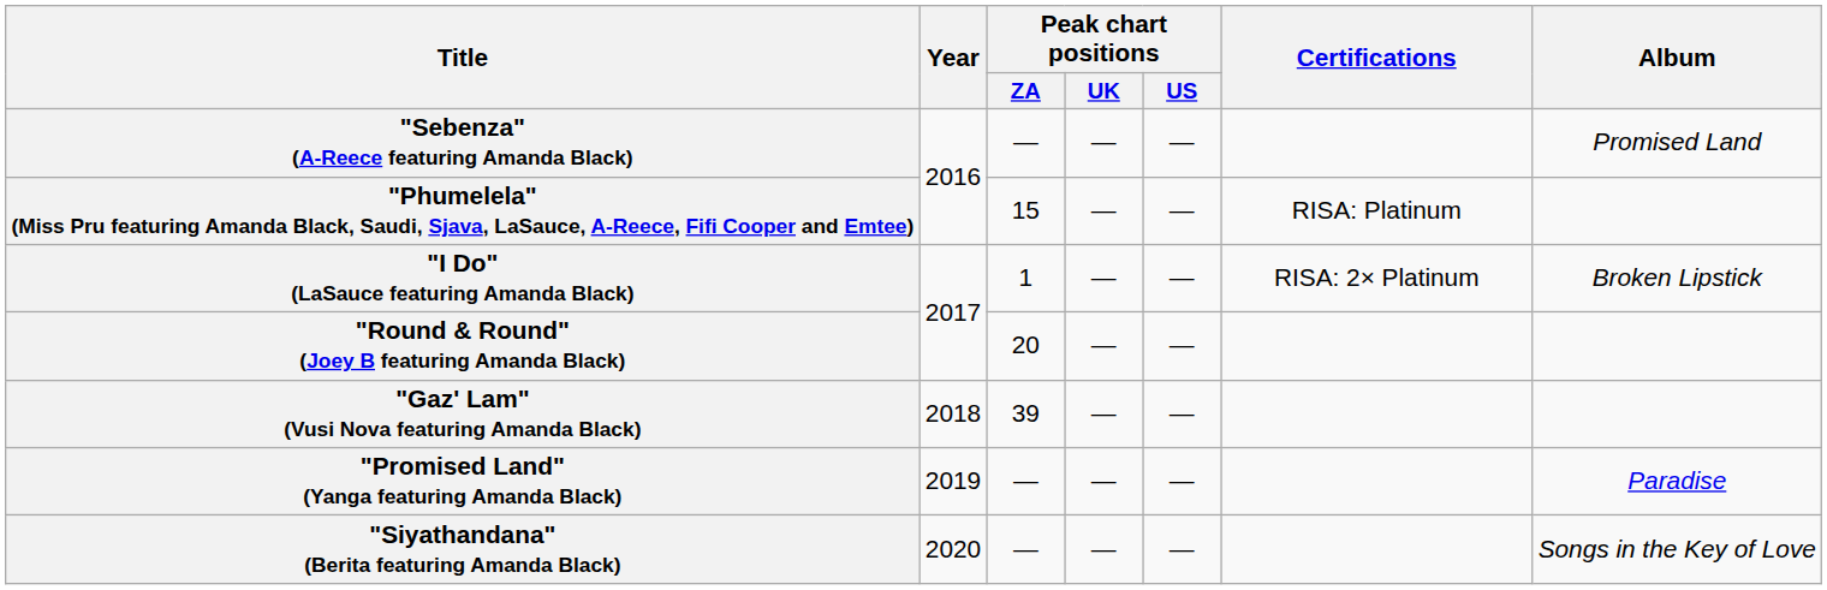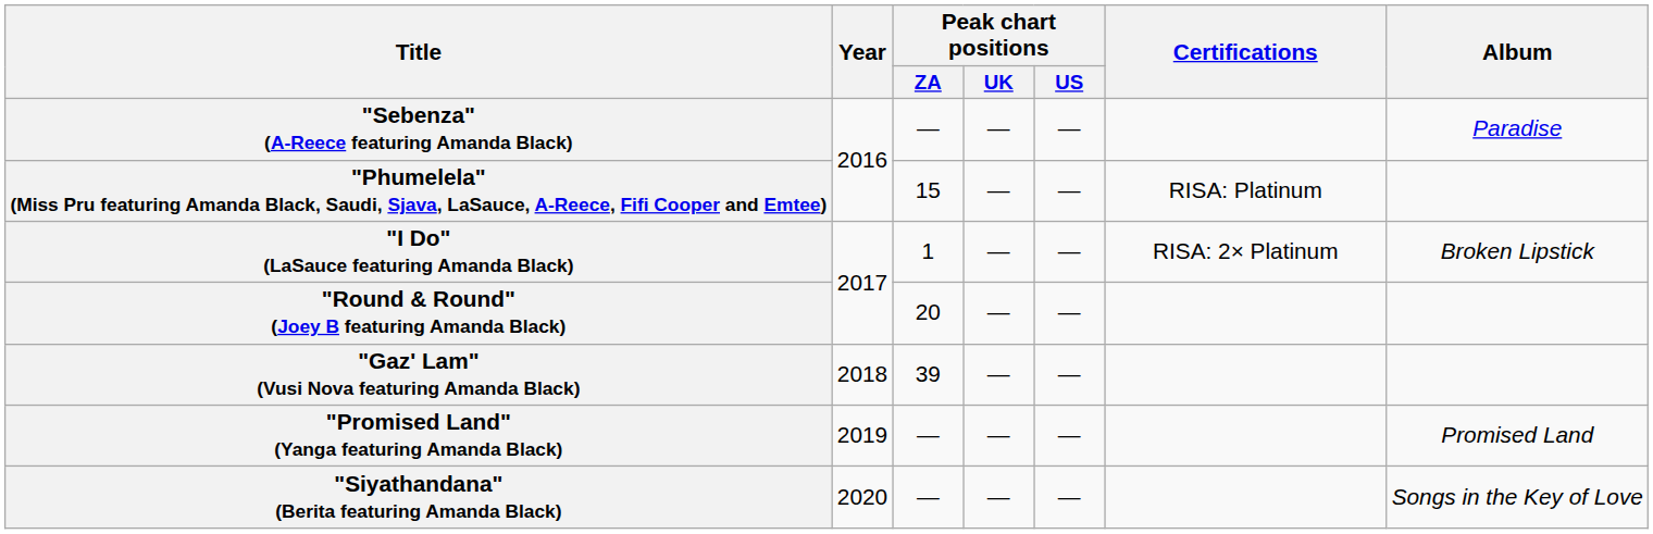"Sebenza" (A-Reece featuring Amanda Black) | Album: Promised Land -> Paradise
"Promised Land" (Yanga featuring Amanda Black) | Album: Paradise -> Promised Land
